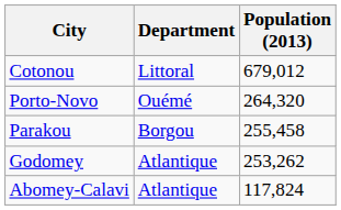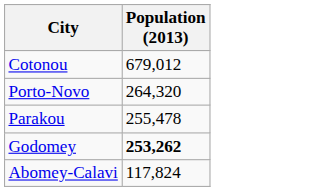- column: Department | Littoral | Ouémé | Borgou | Atlantique | Atlantique
Parakou | Population (2013): 255,458 -> 255,478
Godomey | Population (2013): normal -> bold
